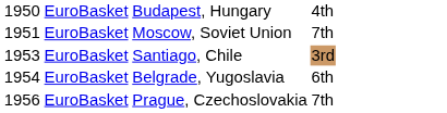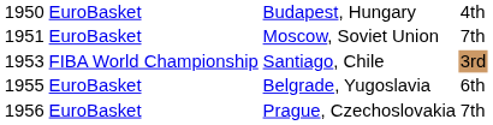Santiago, Chile | column 2: EuroBasket -> FIBA World Championship
Belgrade, Yugoslavia | column 1: 1954 -> 1955
